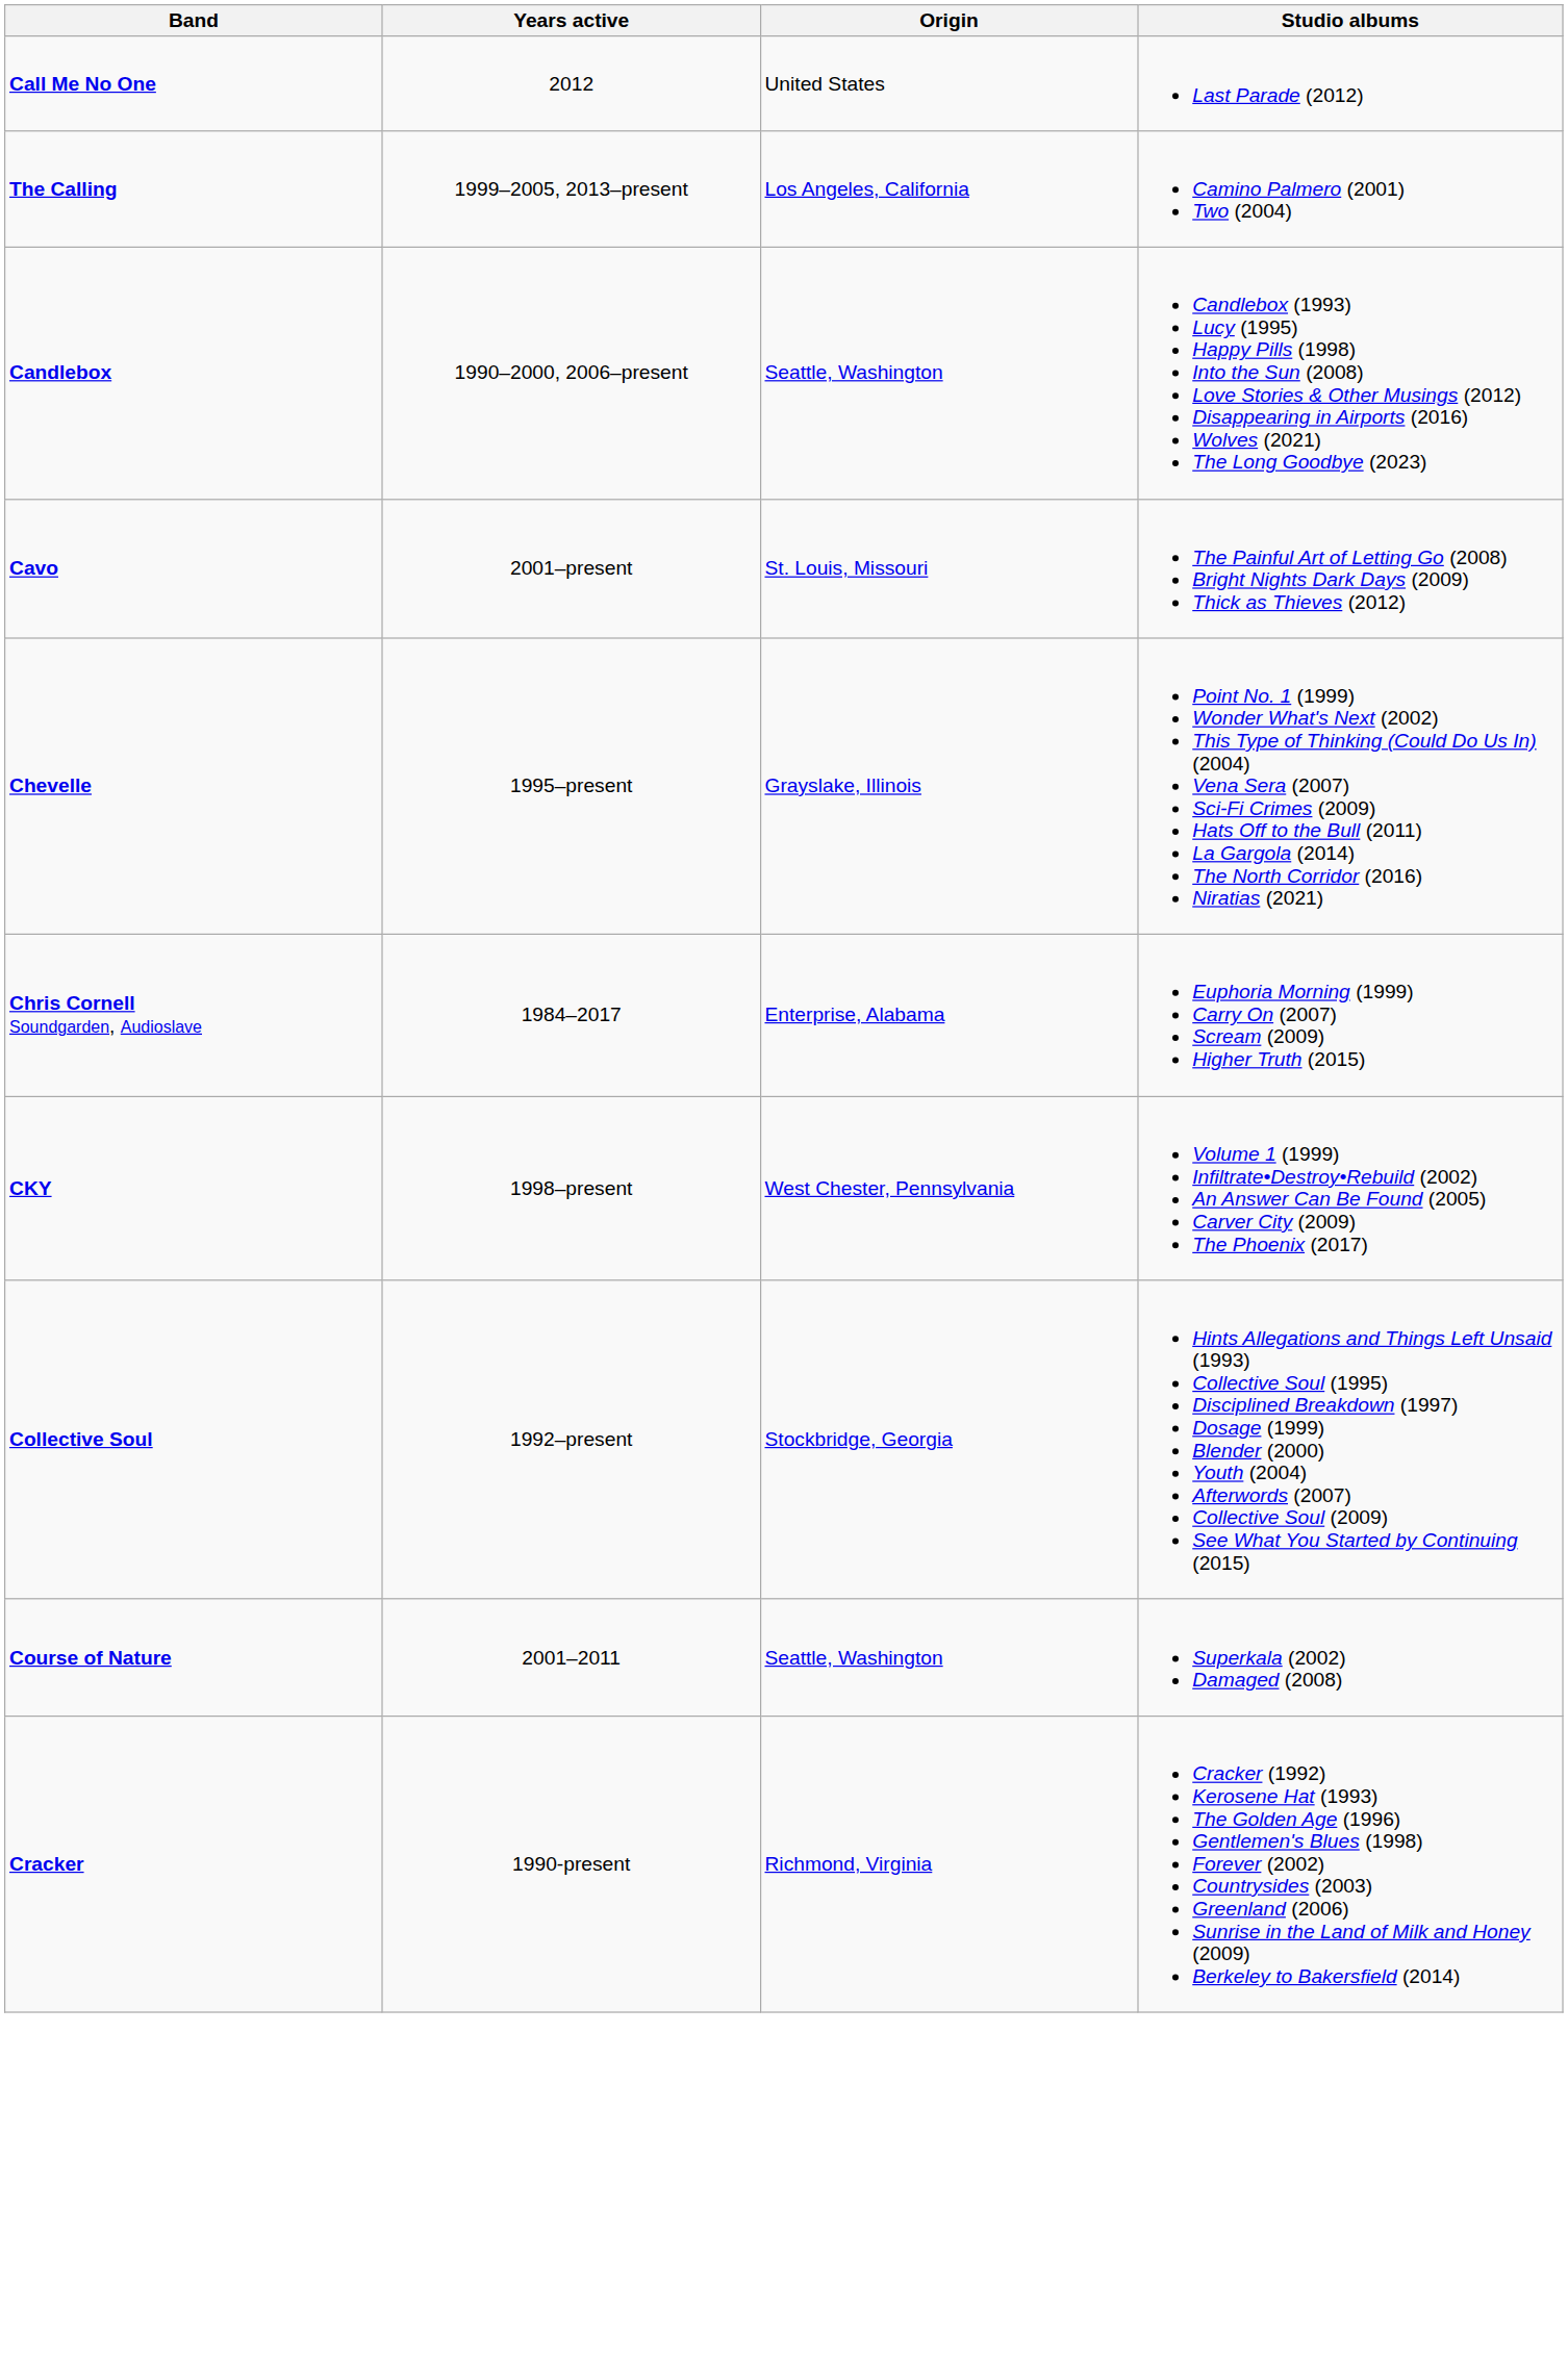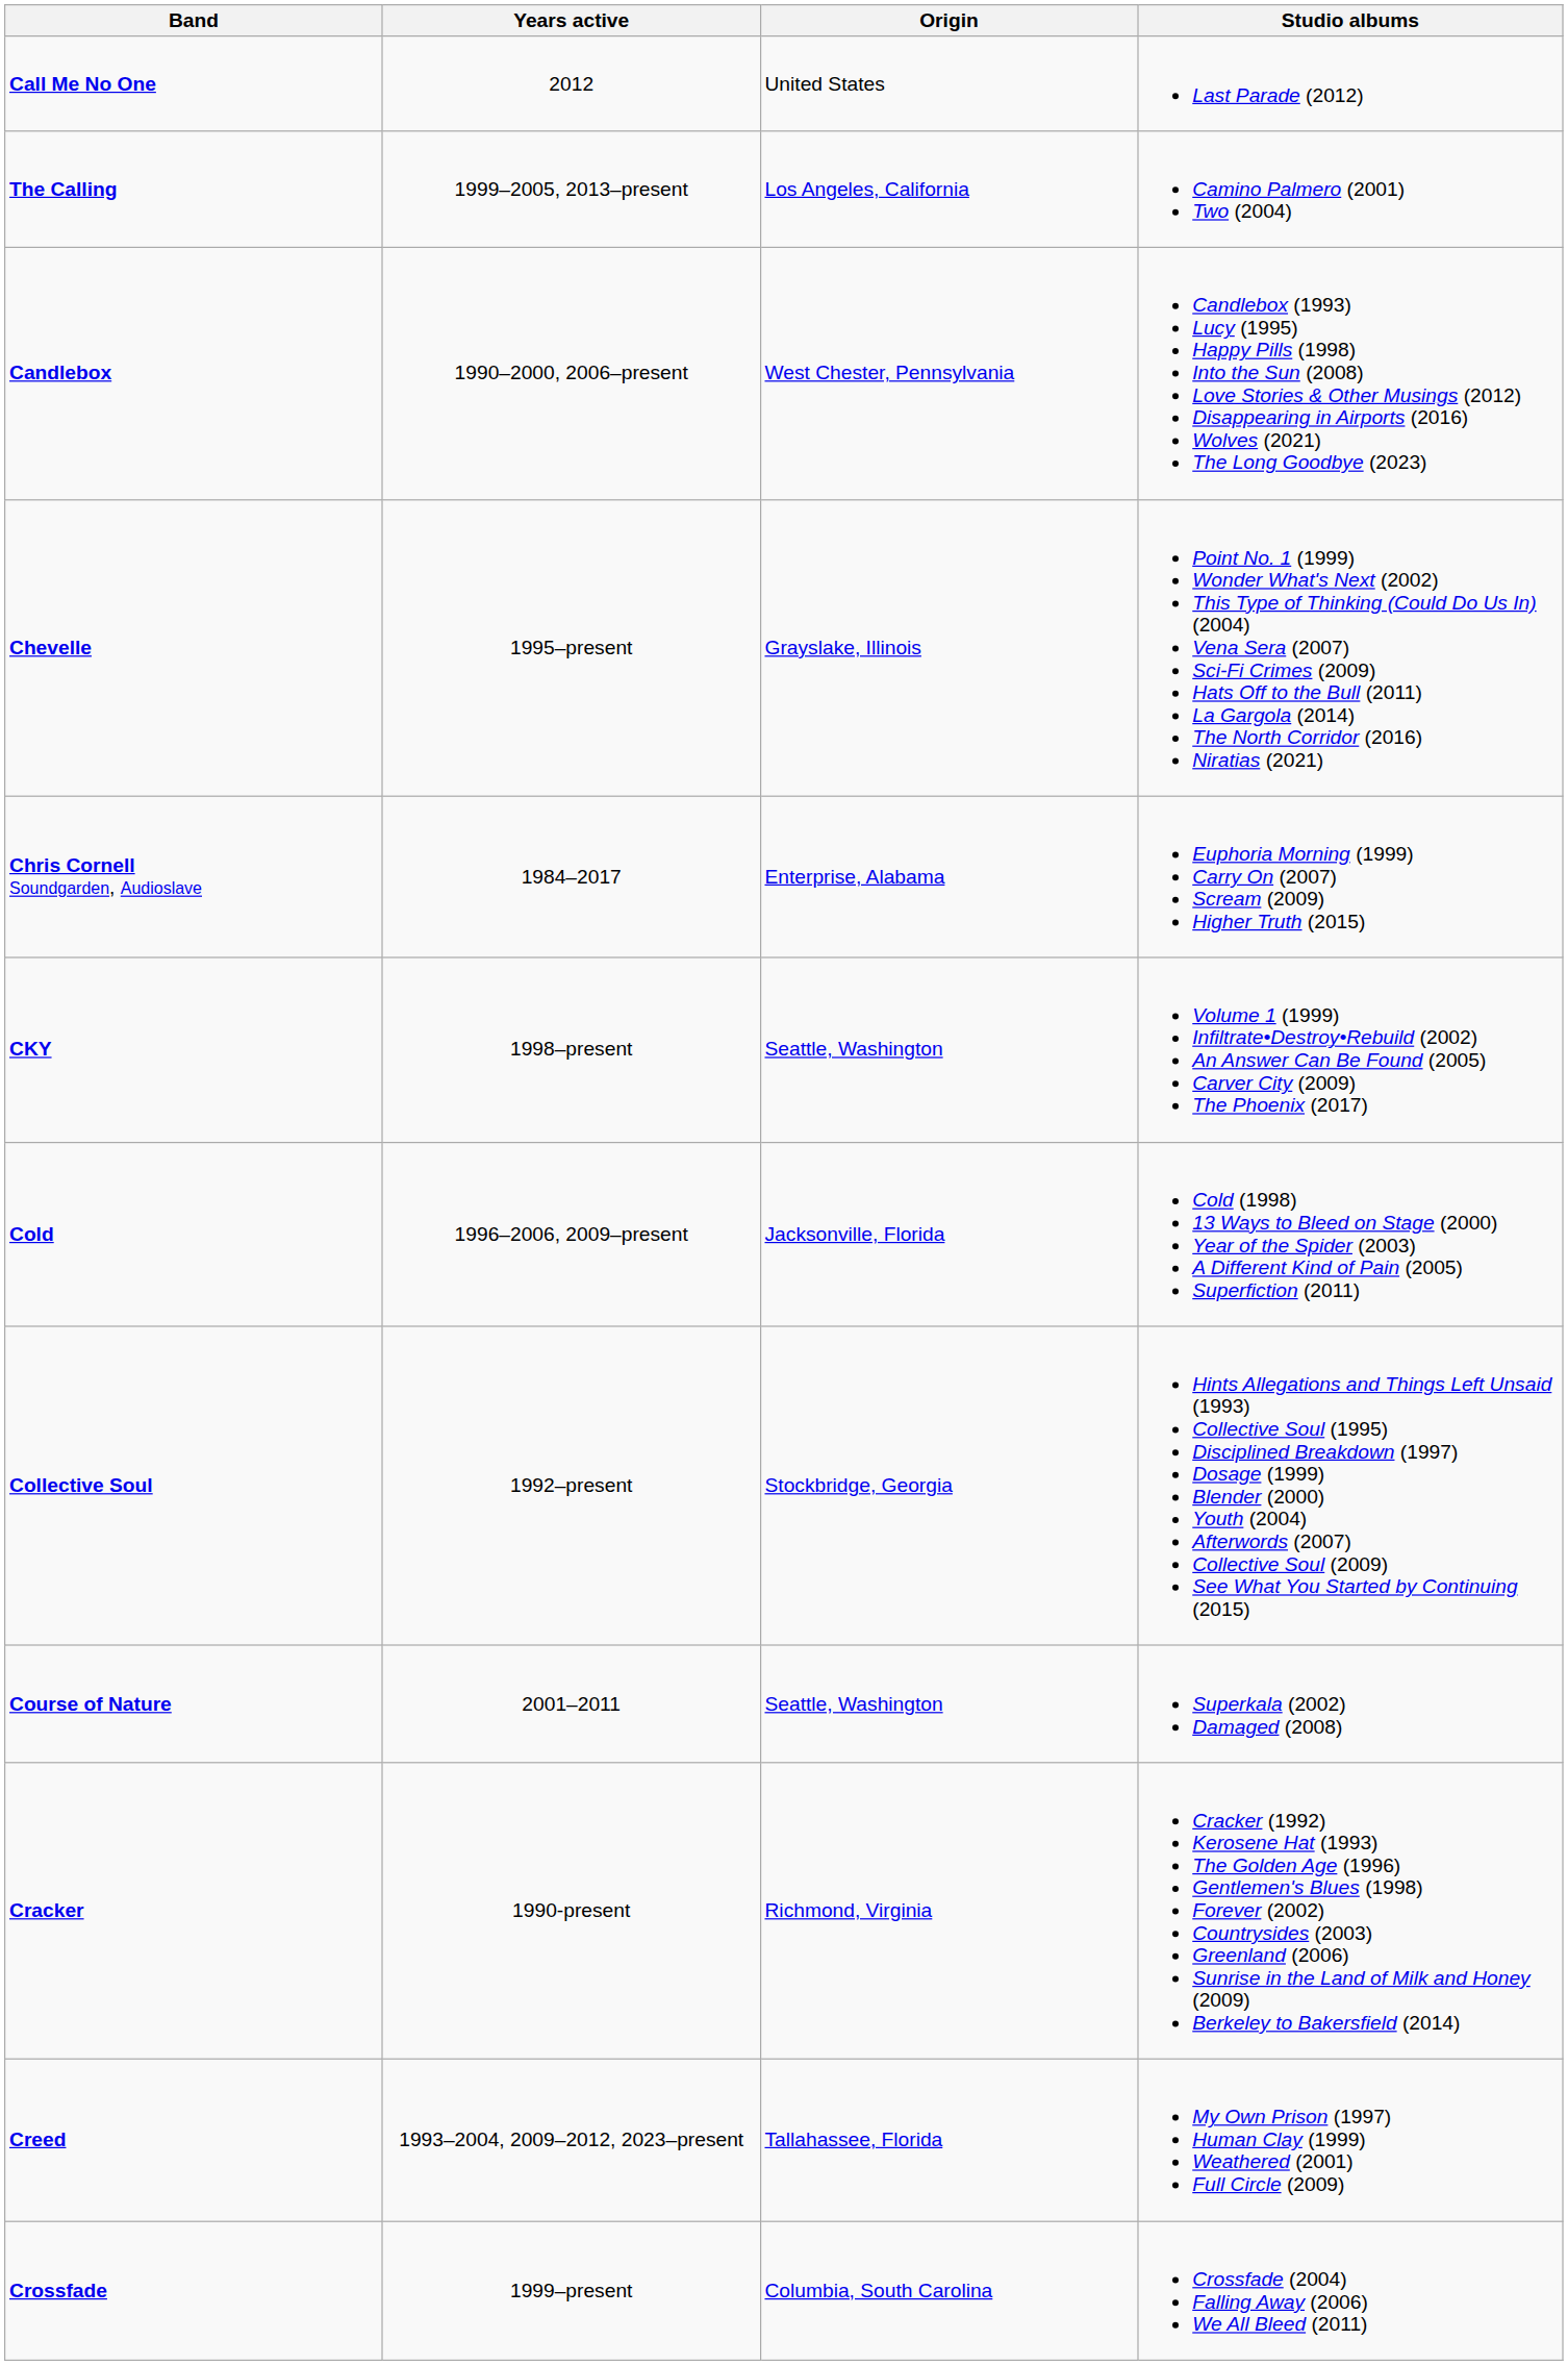Candlebox | Origin: Seattle, Washington -> West Chester, Pennsylvania
- row: Cavo | 2001–present | St. Louis, Missouri | The Painful Art of Letting Go (2008) Bright Nights Dark Days (2009) Thick as Thieves (2012)
CKY | Origin: West Chester, Pennsylvania -> Seattle, Washington
+ row: Cold | 1996–2006, 2009–present | Jacksonville, Florida | Cold (1998) 13 Ways to Bleed on Stage (2000) Year of the Spider (2003) A Different Kind of Pain (2005) Superfiction (2011)
+ row: Creed | 1993–2004, 2009–2012, 2023–present | Tallahassee, Florida | My Own Prison (1997) Human Clay (1999) Weathered (2001) Full Circle (2009)
+ row: Crossfade | 1999–present | Columbia, South Carolina | Crossfade (2004) Falling Away (2006) We All Bleed (2011)
